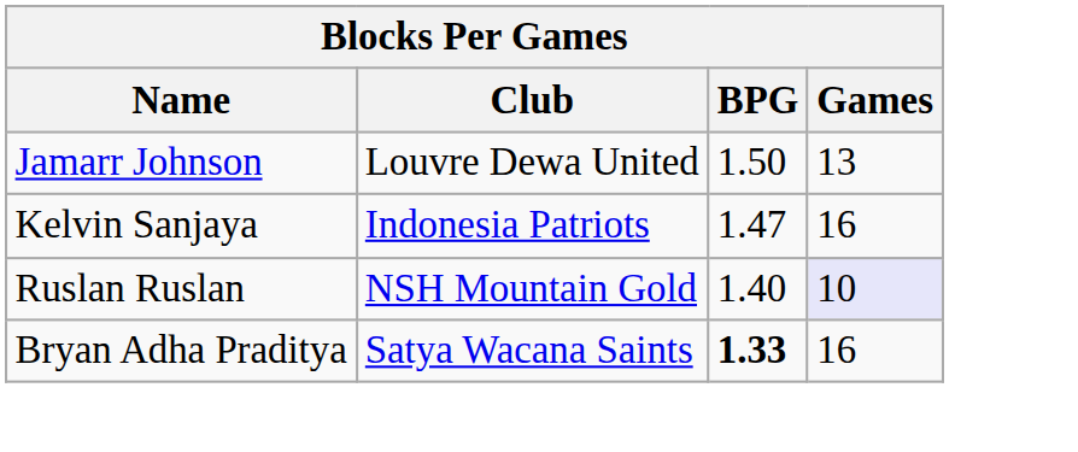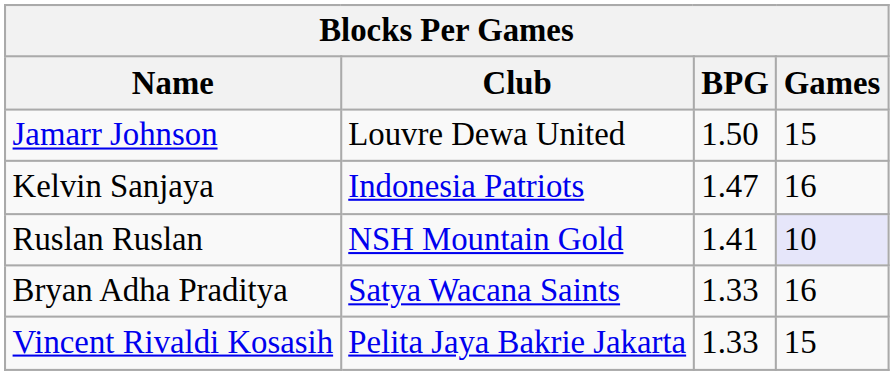Jamarr Johnson | Games: 13 -> 15
Ruslan Ruslan | BPG: 1.40 -> 1.41
Bryan Adha Praditya | BPG: bold -> normal
+ row: Vincent Rivaldi Kosasih | Pelita Jaya Bakrie Jakarta | 1.33 | 15
